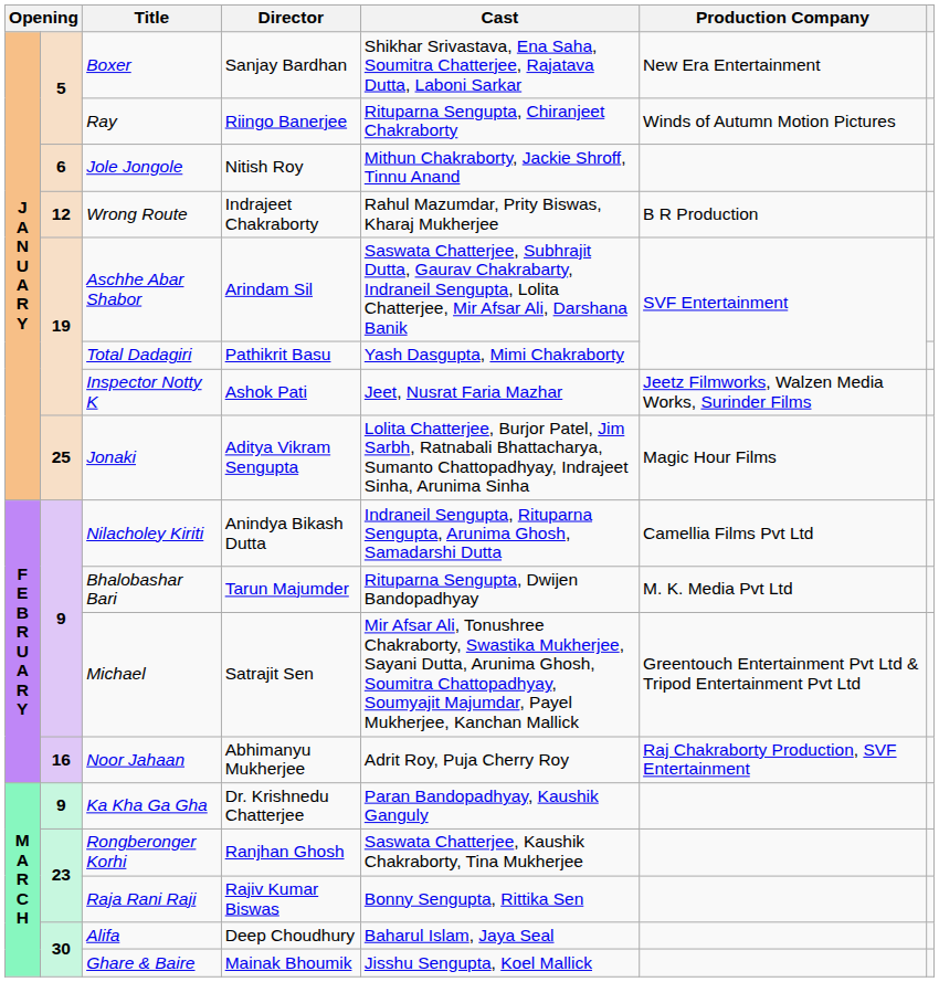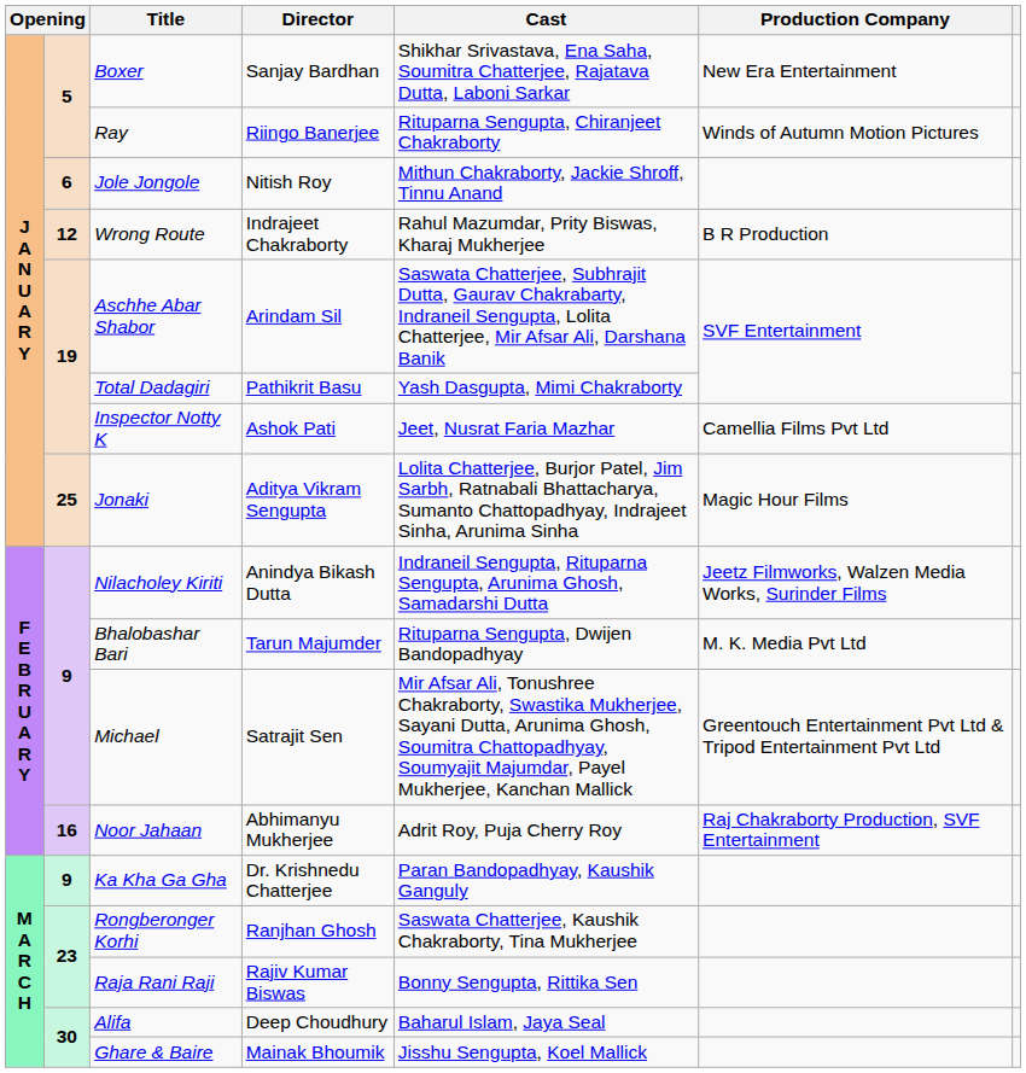Inspector Notty K | Production Company: Jeetz Filmworks, Walzen Media Works, Surinder Films -> Camellia Films Pvt Ltd
Nilacholey Kiriti | Production Company: Camellia Films Pvt Ltd -> Jeetz Filmworks, Walzen Media Works, Surinder Films
